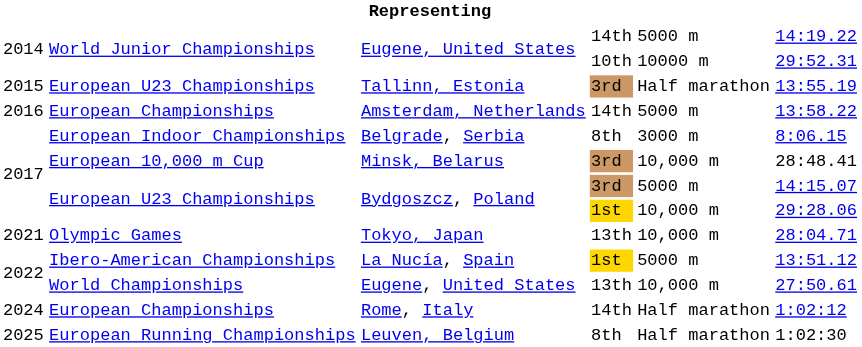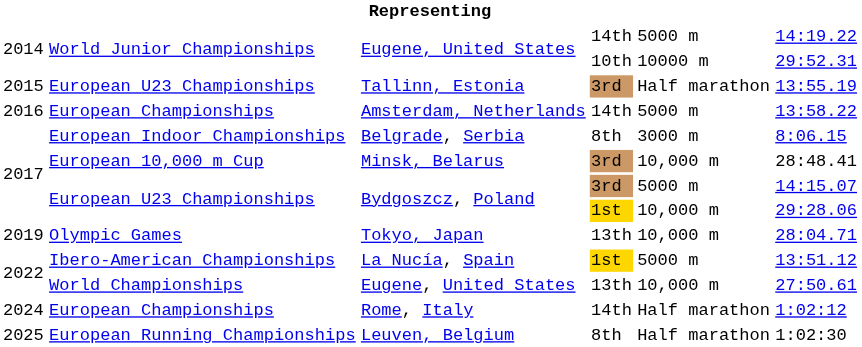Tokyo, Japan | column 1: 2021 -> 2019
